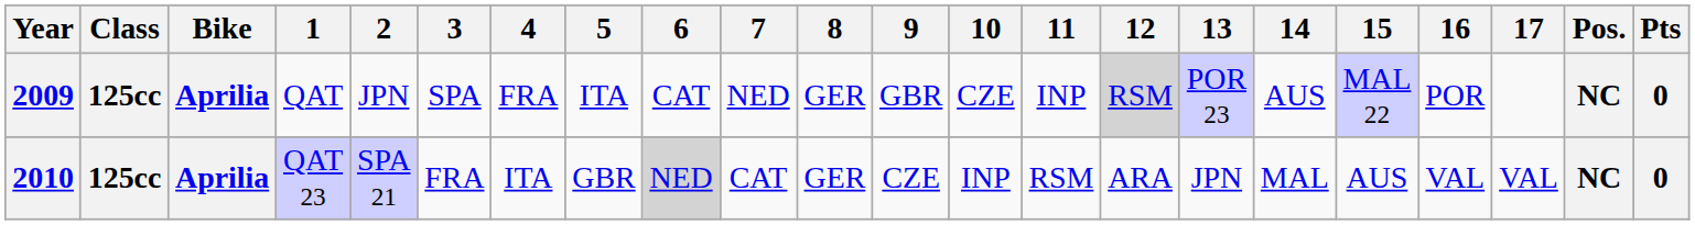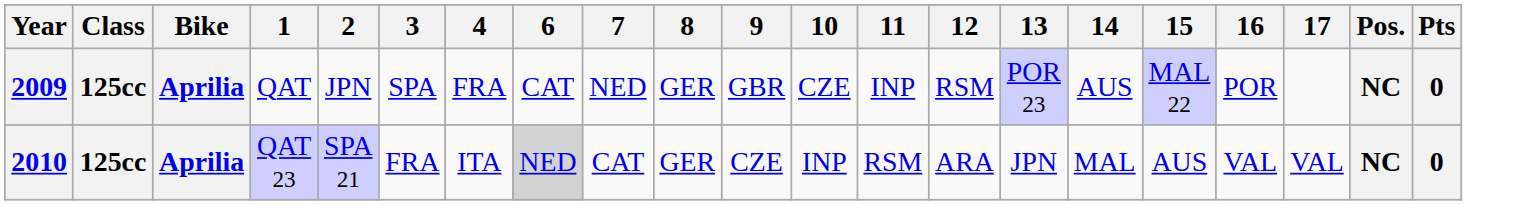- column: 5 | ITA | GBR
2009 | 12: lightgrey background -> no background
